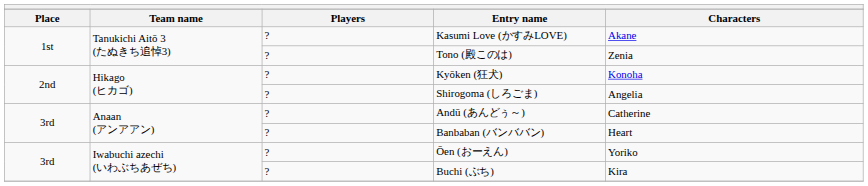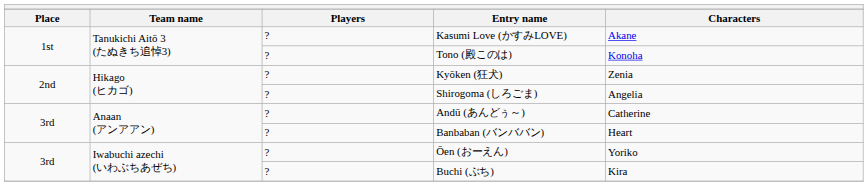Tono (殿このは) | Characters: Zenia -> Konoha
Kyōken (狂犬) | Characters: Konoha -> Zenia
